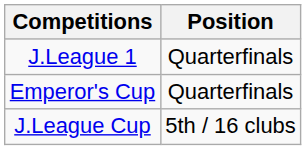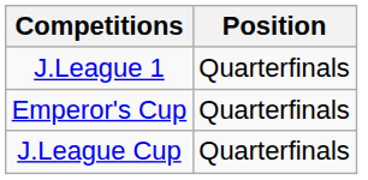J.League Cup | Position: 5th / 16 clubs -> Quarterfinals
